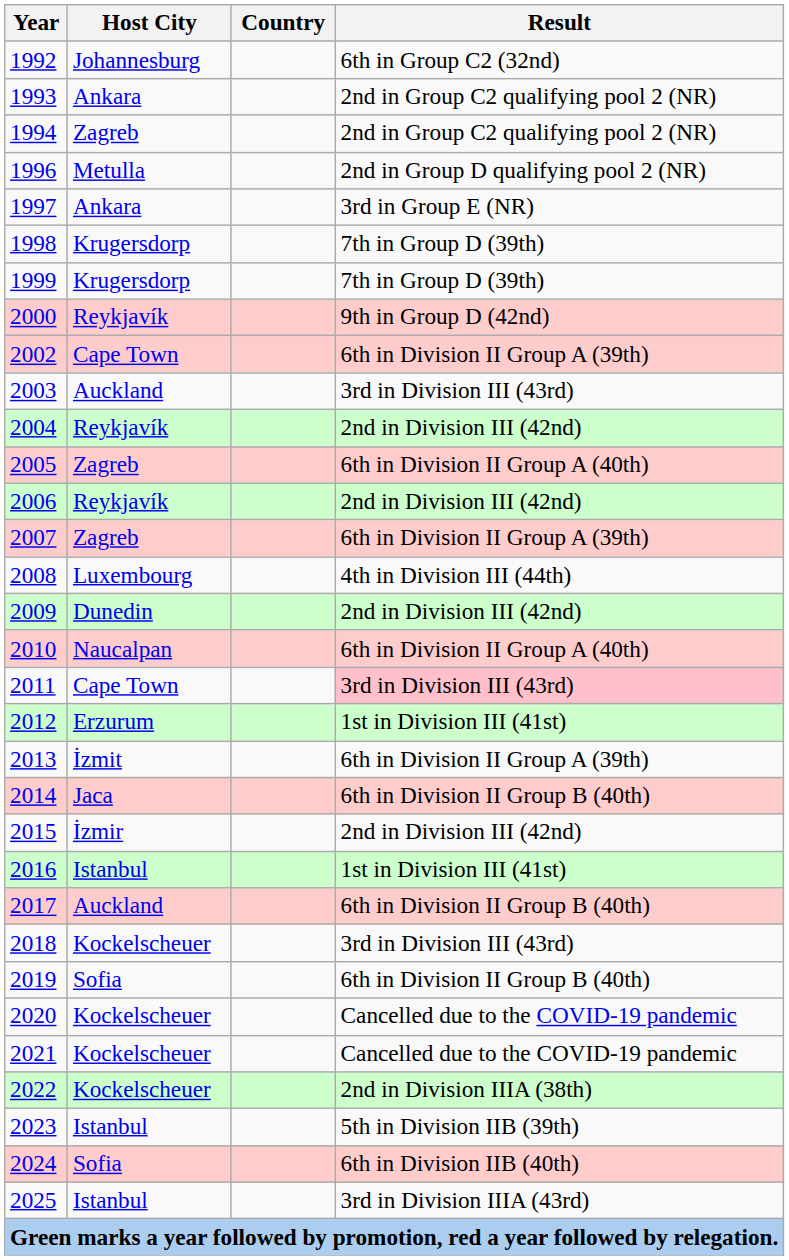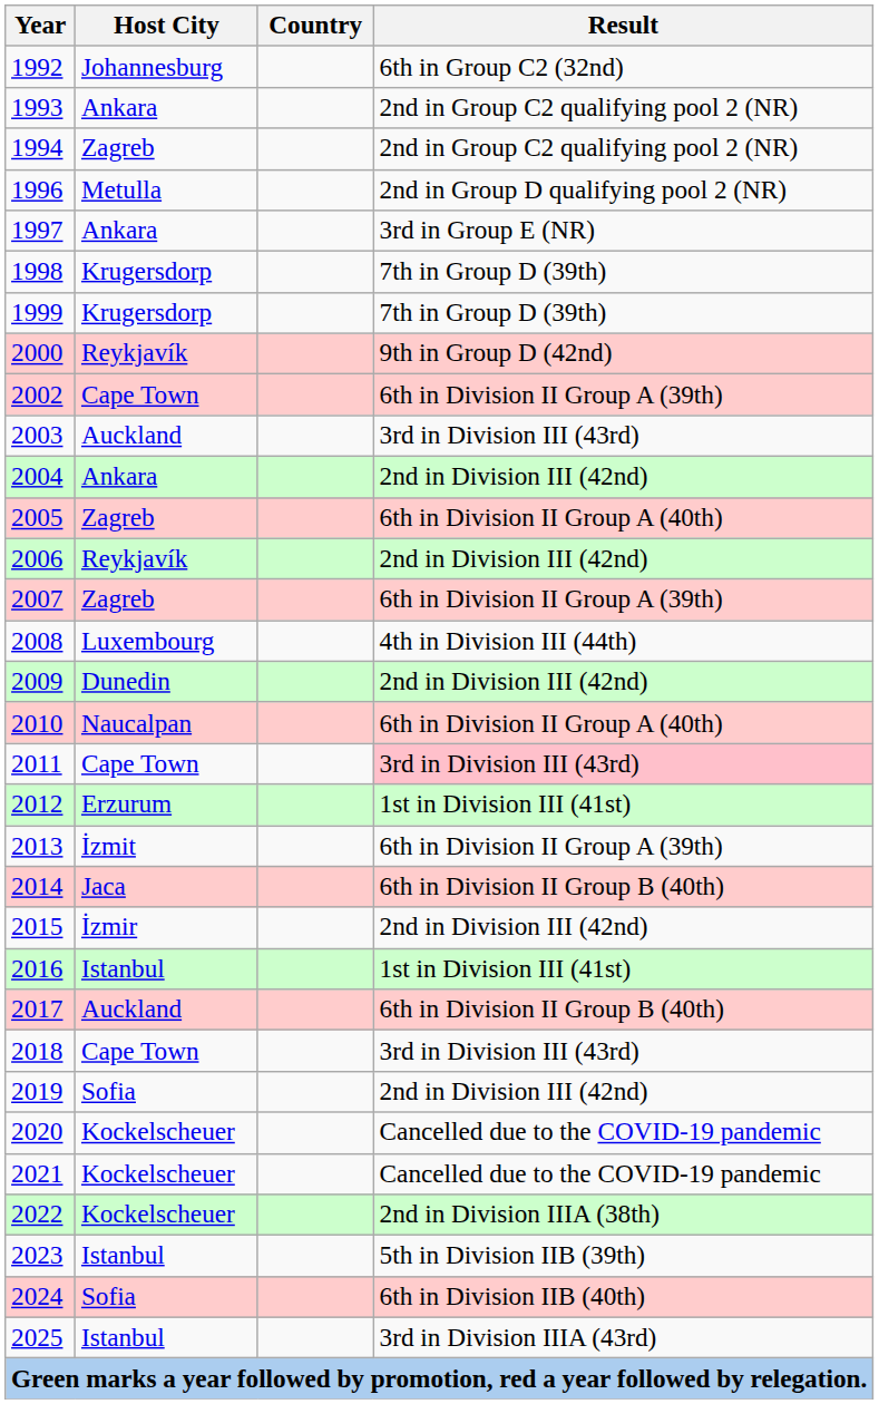2004 | Host City: Reykjavík -> Ankara
2018 | Host City: Kockelscheuer -> Cape Town
2019 | Result: 6th in Division II Group B (40th) -> 2nd in Division III (42nd)
